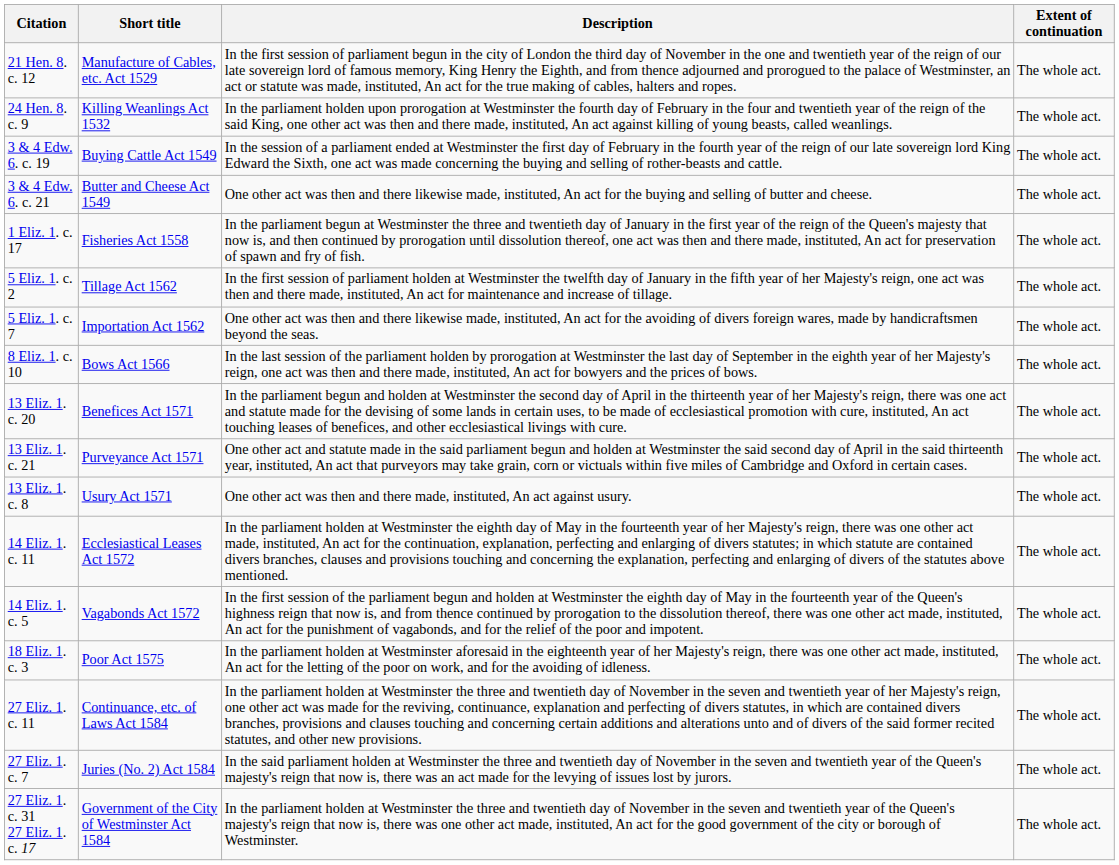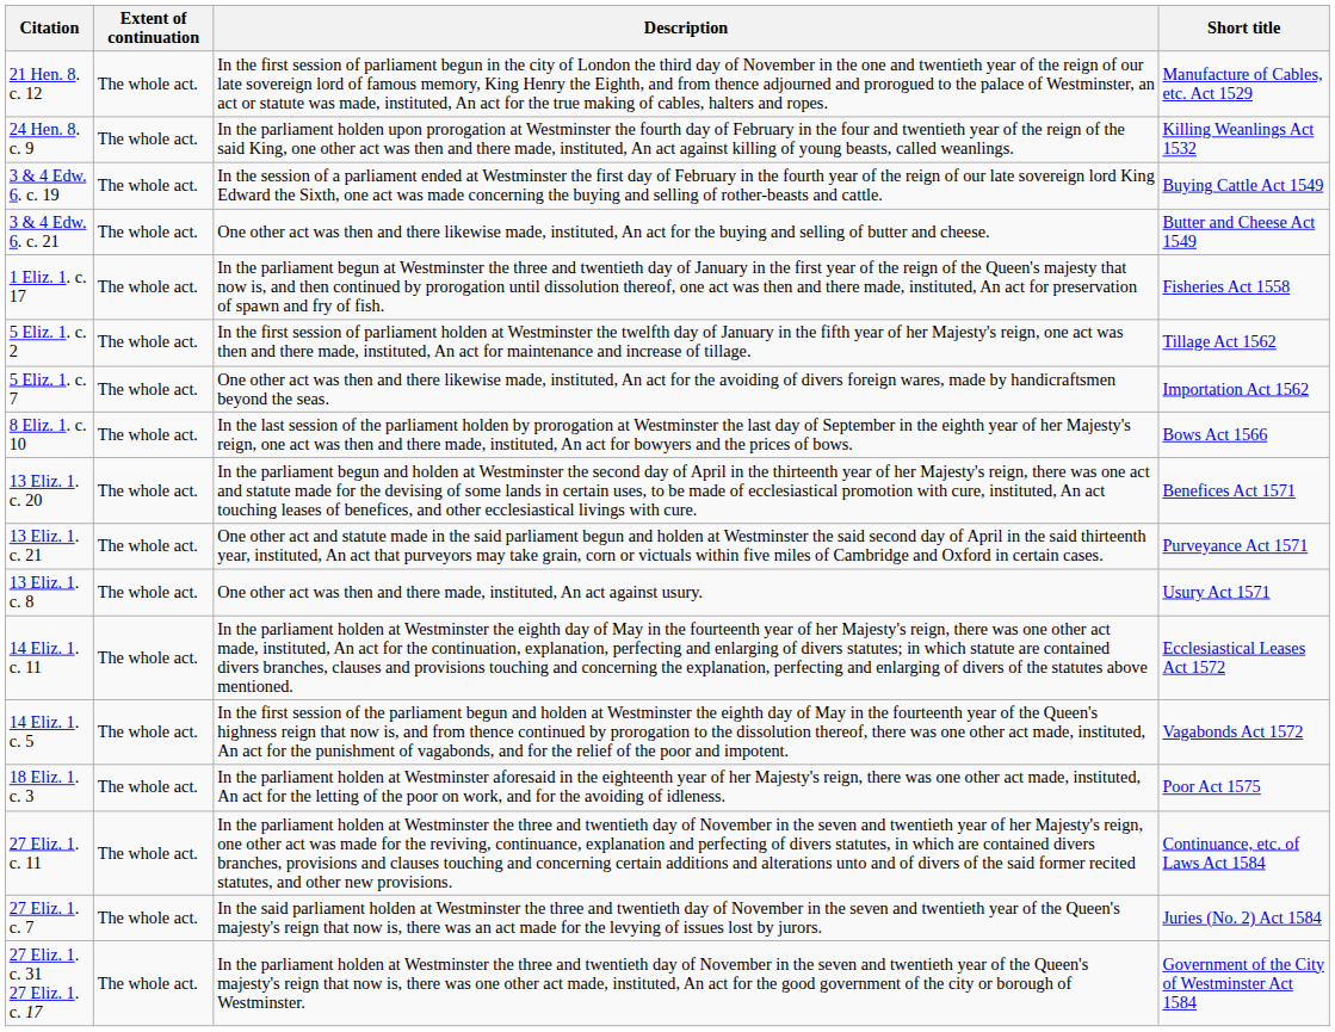columns swapped: Short title <-> Extent of continuation
